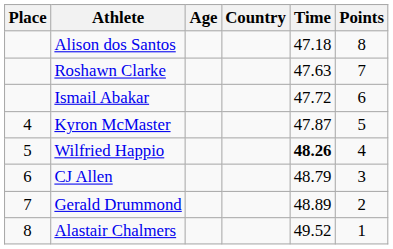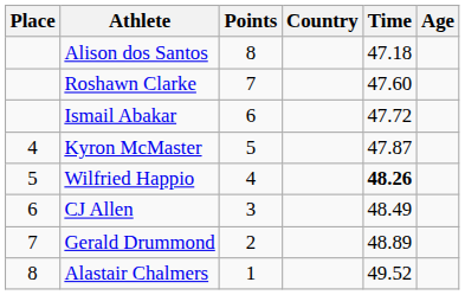columns swapped: Age <-> Points
Roshawn Clarke | Time: 47.63 -> 47.60
CJ Allen | Time: 48.79 -> 48.49
